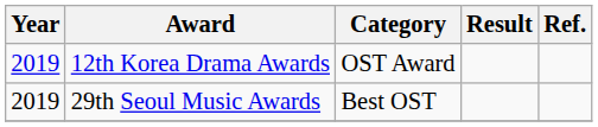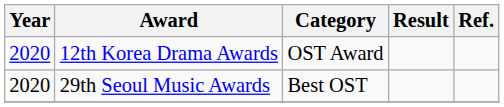12th Korea Drama Awards | Year: 2019 -> 2020
29th Seoul Music Awards | Year: 2019 -> 2020
